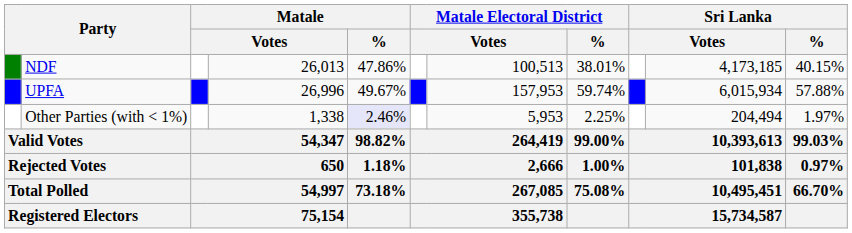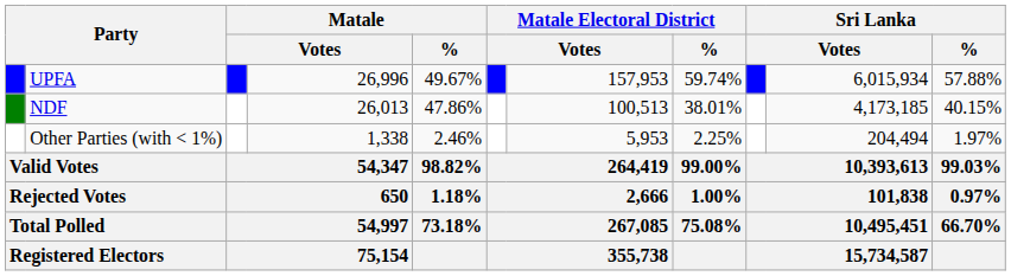rows swapped: UPFA <-> NDF
Other Parties (with < 1%) | Matale / %: lavender background -> no background
